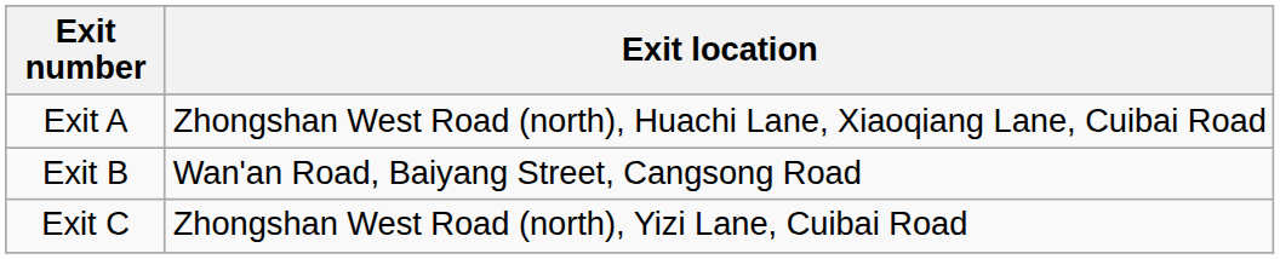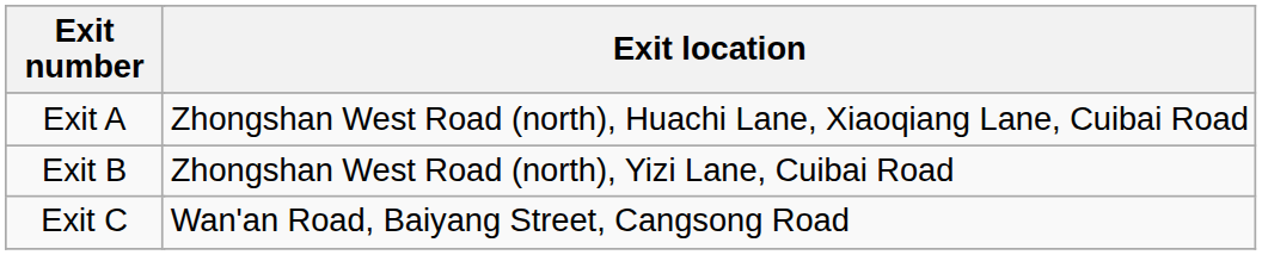Exit B | Exit location: Wan'an Road, Baiyang Street, Cangsong Road -> Zhongshan West Road (north), Yizi Lane, Cuibai Road
Exit C | Exit location: Zhongshan West Road (north), Yizi Lane, Cuibai Road -> Wan'an Road, Baiyang Street, Cangsong Road
